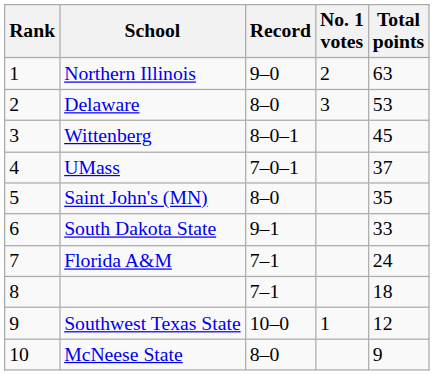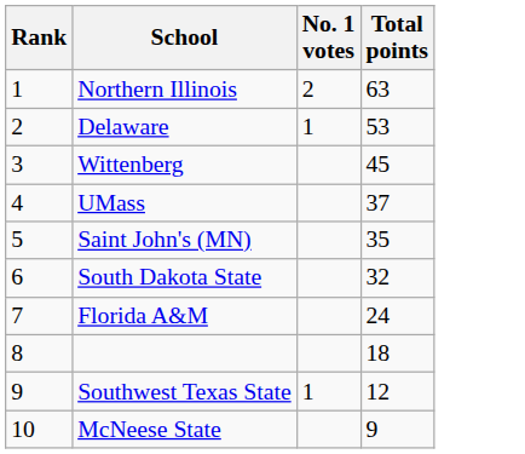- column: Record | 9–0 | 8–0 | 8–0–1 | 7–0–1 | 8–0 | 9–1 | 7–1 | 7–1 | 10–0 | 8–0
Delaware | No. 1 votes: 3 -> 1
South Dakota State | Total points: 33 -> 32
